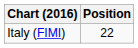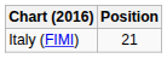Italy (FIMI) | Position: 22 -> 21
